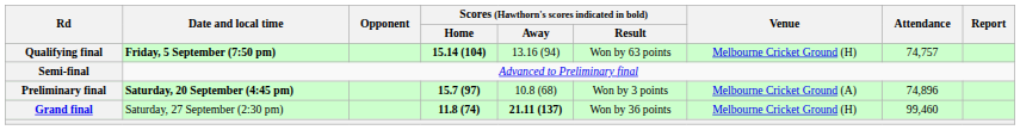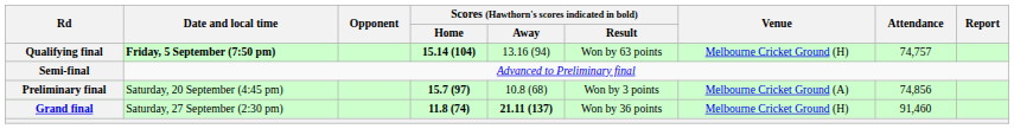Preliminary final | Date and local time: bold -> normal
Preliminary final | Attendance: 74,896 -> 74,856
Grand final | Attendance: 99,460 -> 91,460
